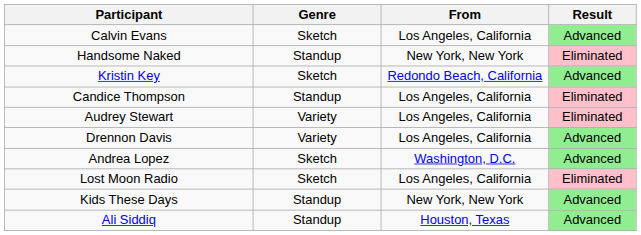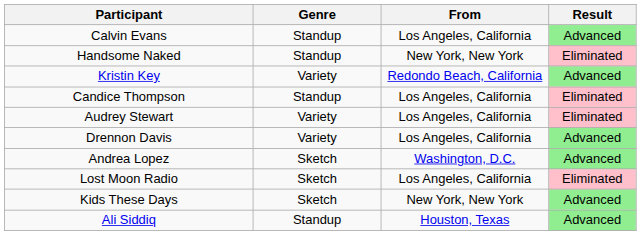Calvin Evans | Genre: Sketch -> Standup
Kristin Key | Genre: Sketch -> Variety
Kids These Days | Genre: Standup -> Sketch
